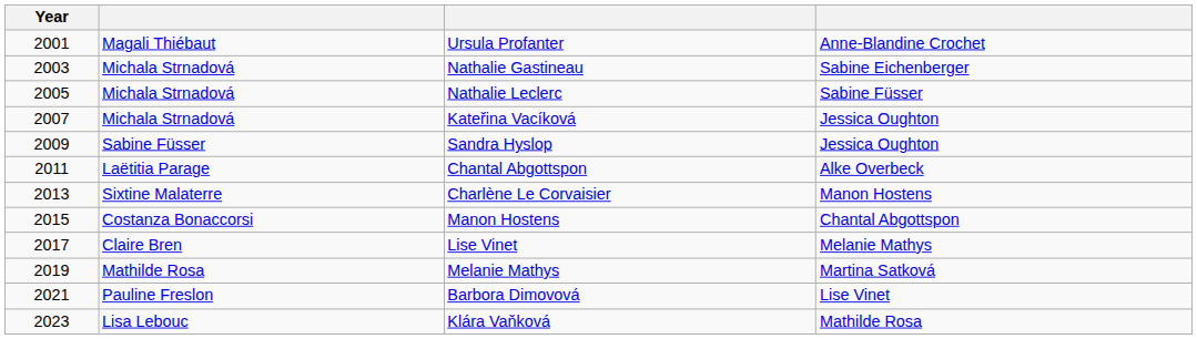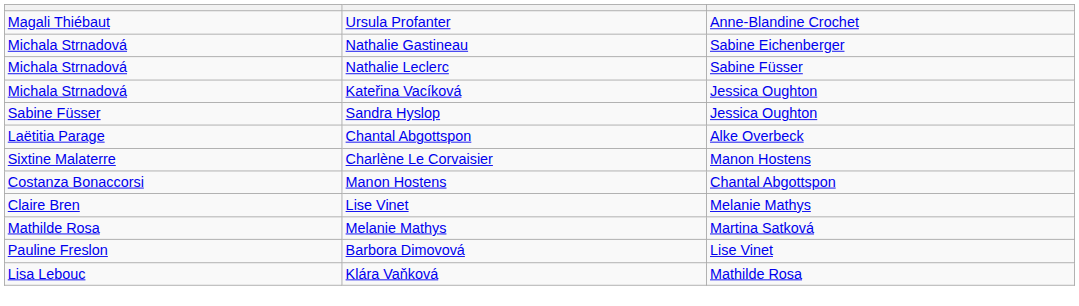- column: Year | 2001 | 2003 | 2005 | 2007 | 2009 | 2011 | 2013 | 2015 | 2017 | 2019 | 2021 | 2023
